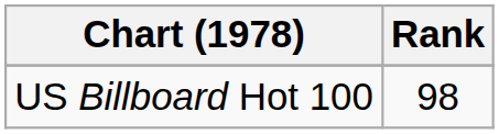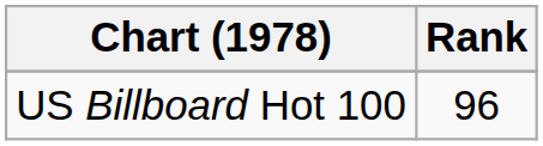US Billboard Hot 100 | Rank: 98 -> 96
